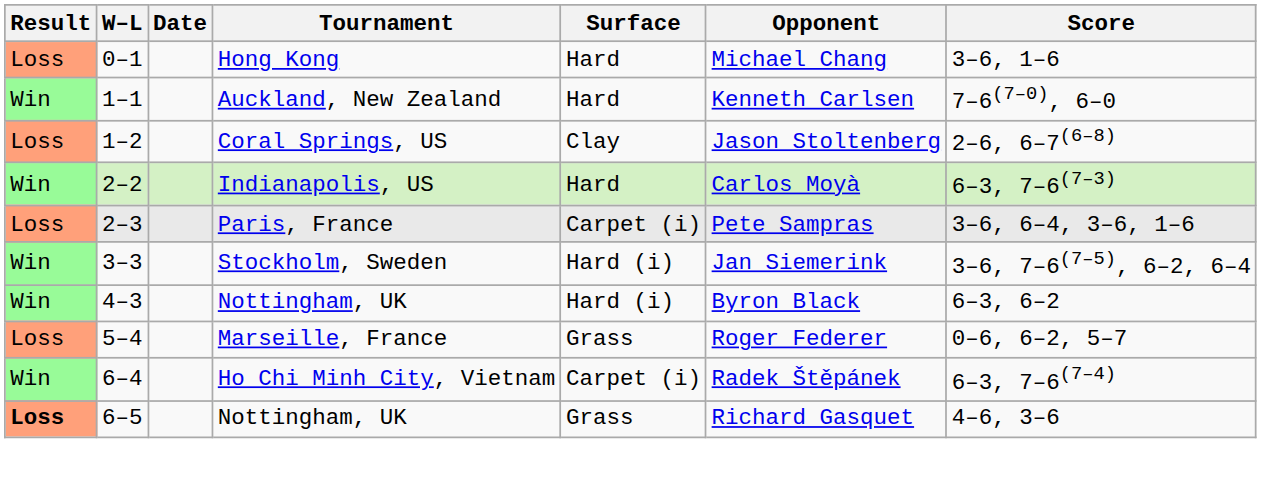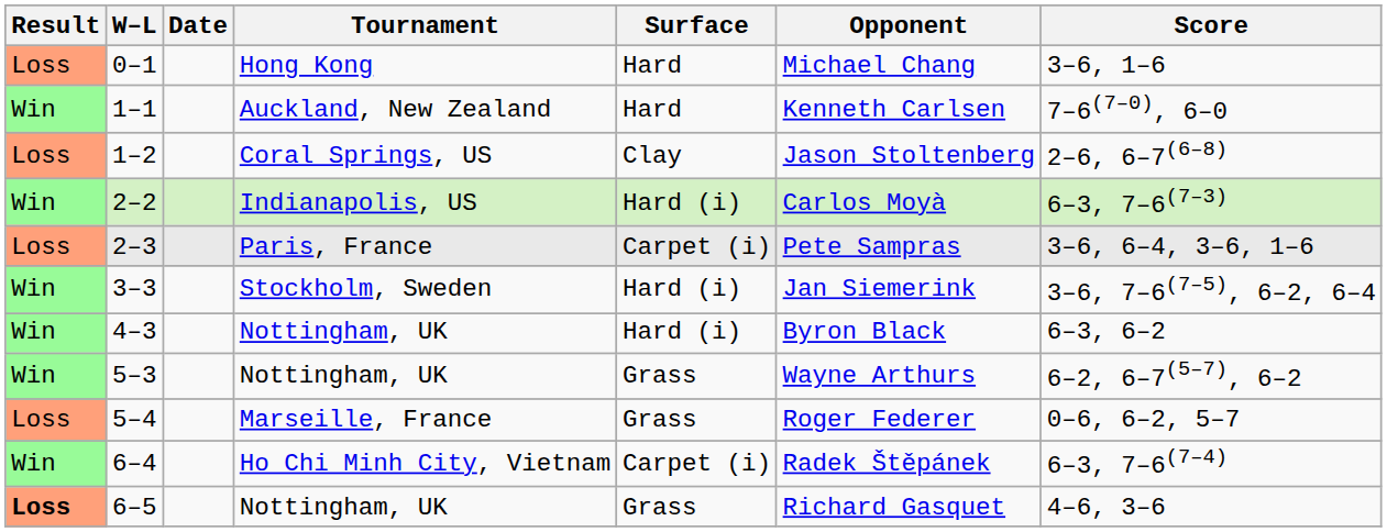2–2 | Surface: Hard -> Hard (i)
+ row: Win | 5–3 | Nottingham, UK | Grass | Wayne Arthurs | 6–2, 6–7(5–7), 6–2
